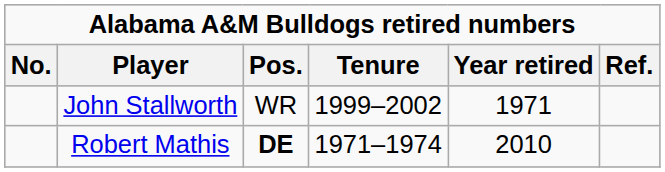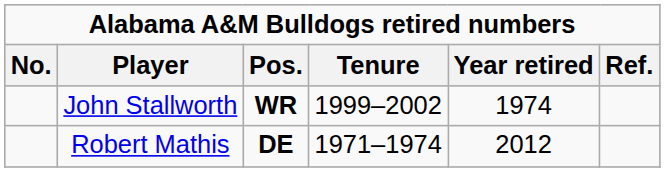John Stallworth | Pos.: normal -> bold
John Stallworth | Year retired: 1971 -> 1974
Robert Mathis | Year retired: 2010 -> 2012
